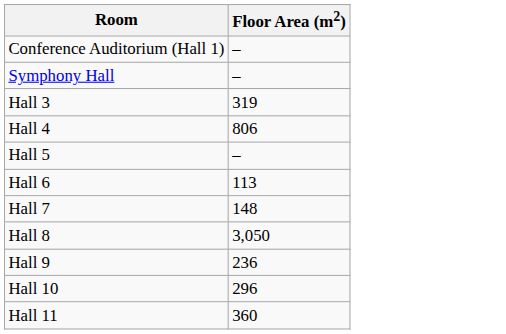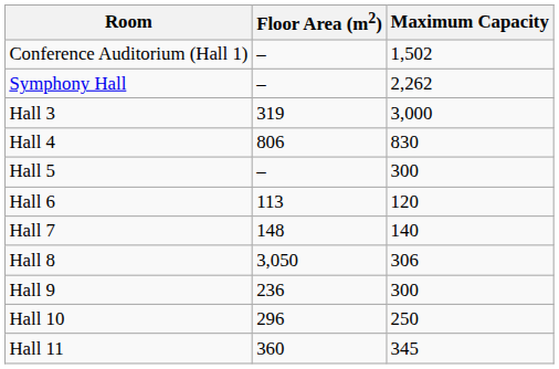+ column: Maximum Capacity | 1,502 | 2,262 | 3,000 | 830 | 300 | 120 | 140 | 306 | 300 | 250 | 345
